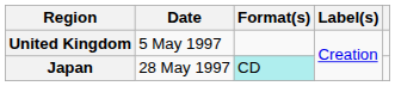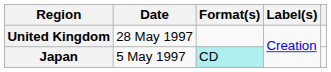United Kingdom | Date: 5 May 1997 -> 28 May 1997
Japan | Date: 28 May 1997 -> 5 May 1997
